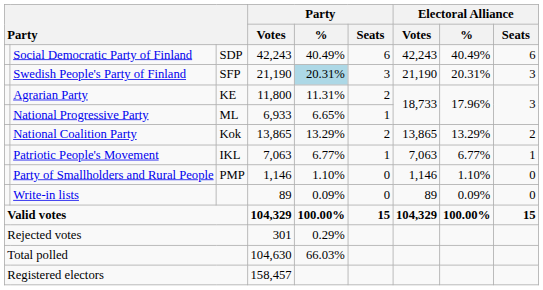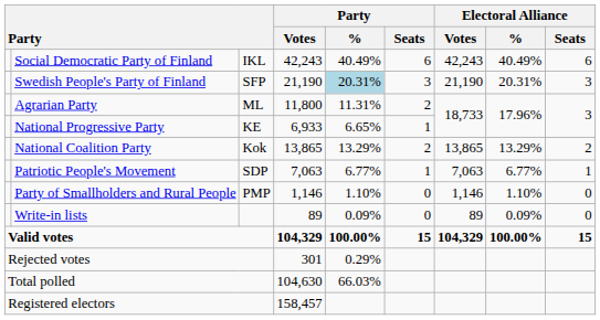Social Democratic Party of Finland | column 3: SDP -> IKL
Agrarian Party | column 3: KE -> ML
National Progressive Party | column 3: ML -> KE
Patriotic People's Movement | column 3: IKL -> SDP
